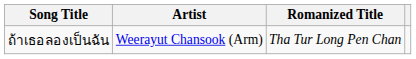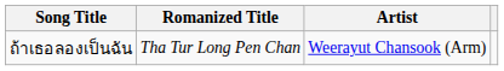columns swapped: Romanized Title <-> Artist
